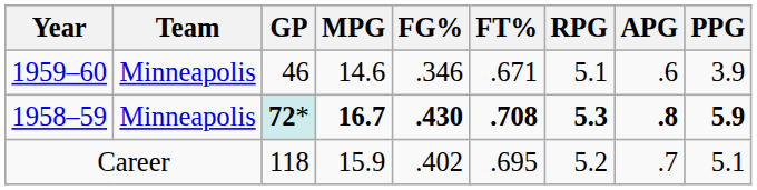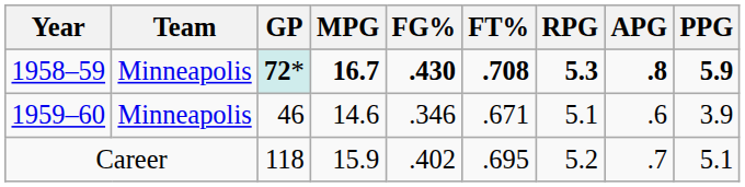rows swapped: 1958–59 <-> 1959–60
